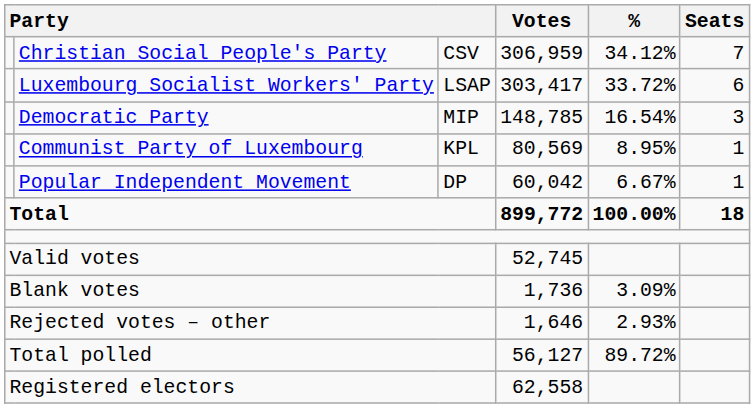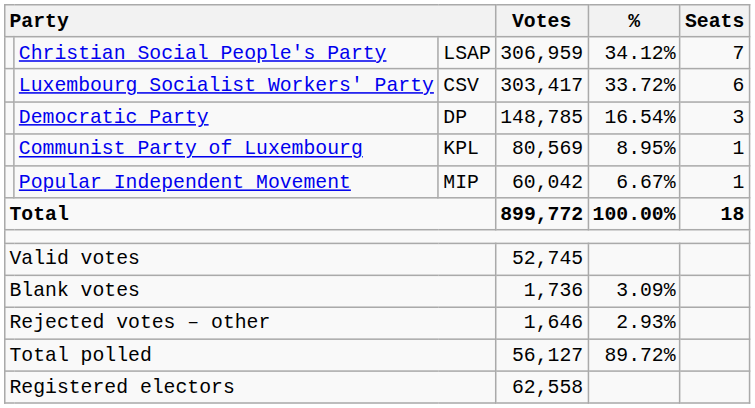Christian Social People's Party | column 3: CSV -> LSAP
Luxembourg Socialist Workers' Party | column 3: LSAP -> CSV
Democratic Party | column 3: MIP -> DP
Popular Independent Movement | column 3: DP -> MIP
